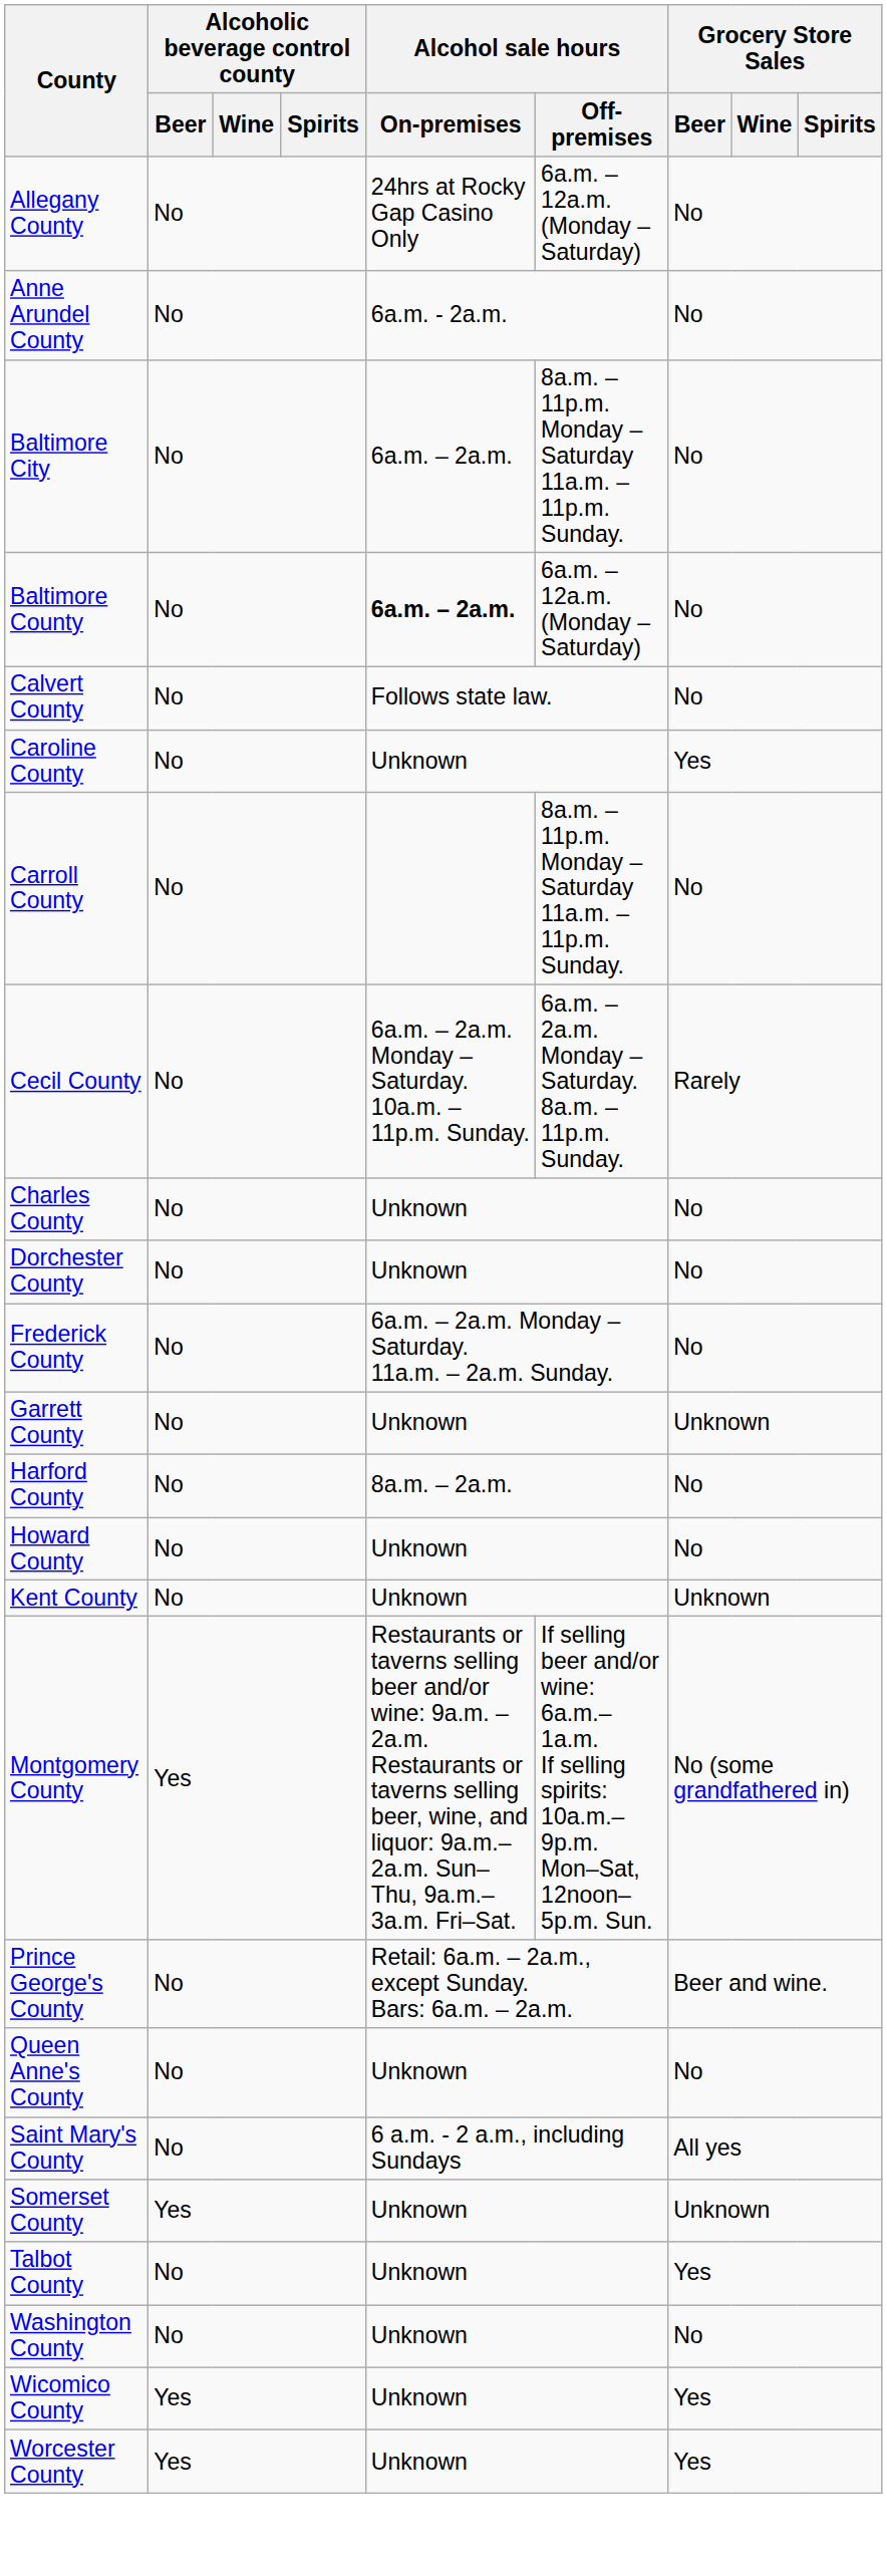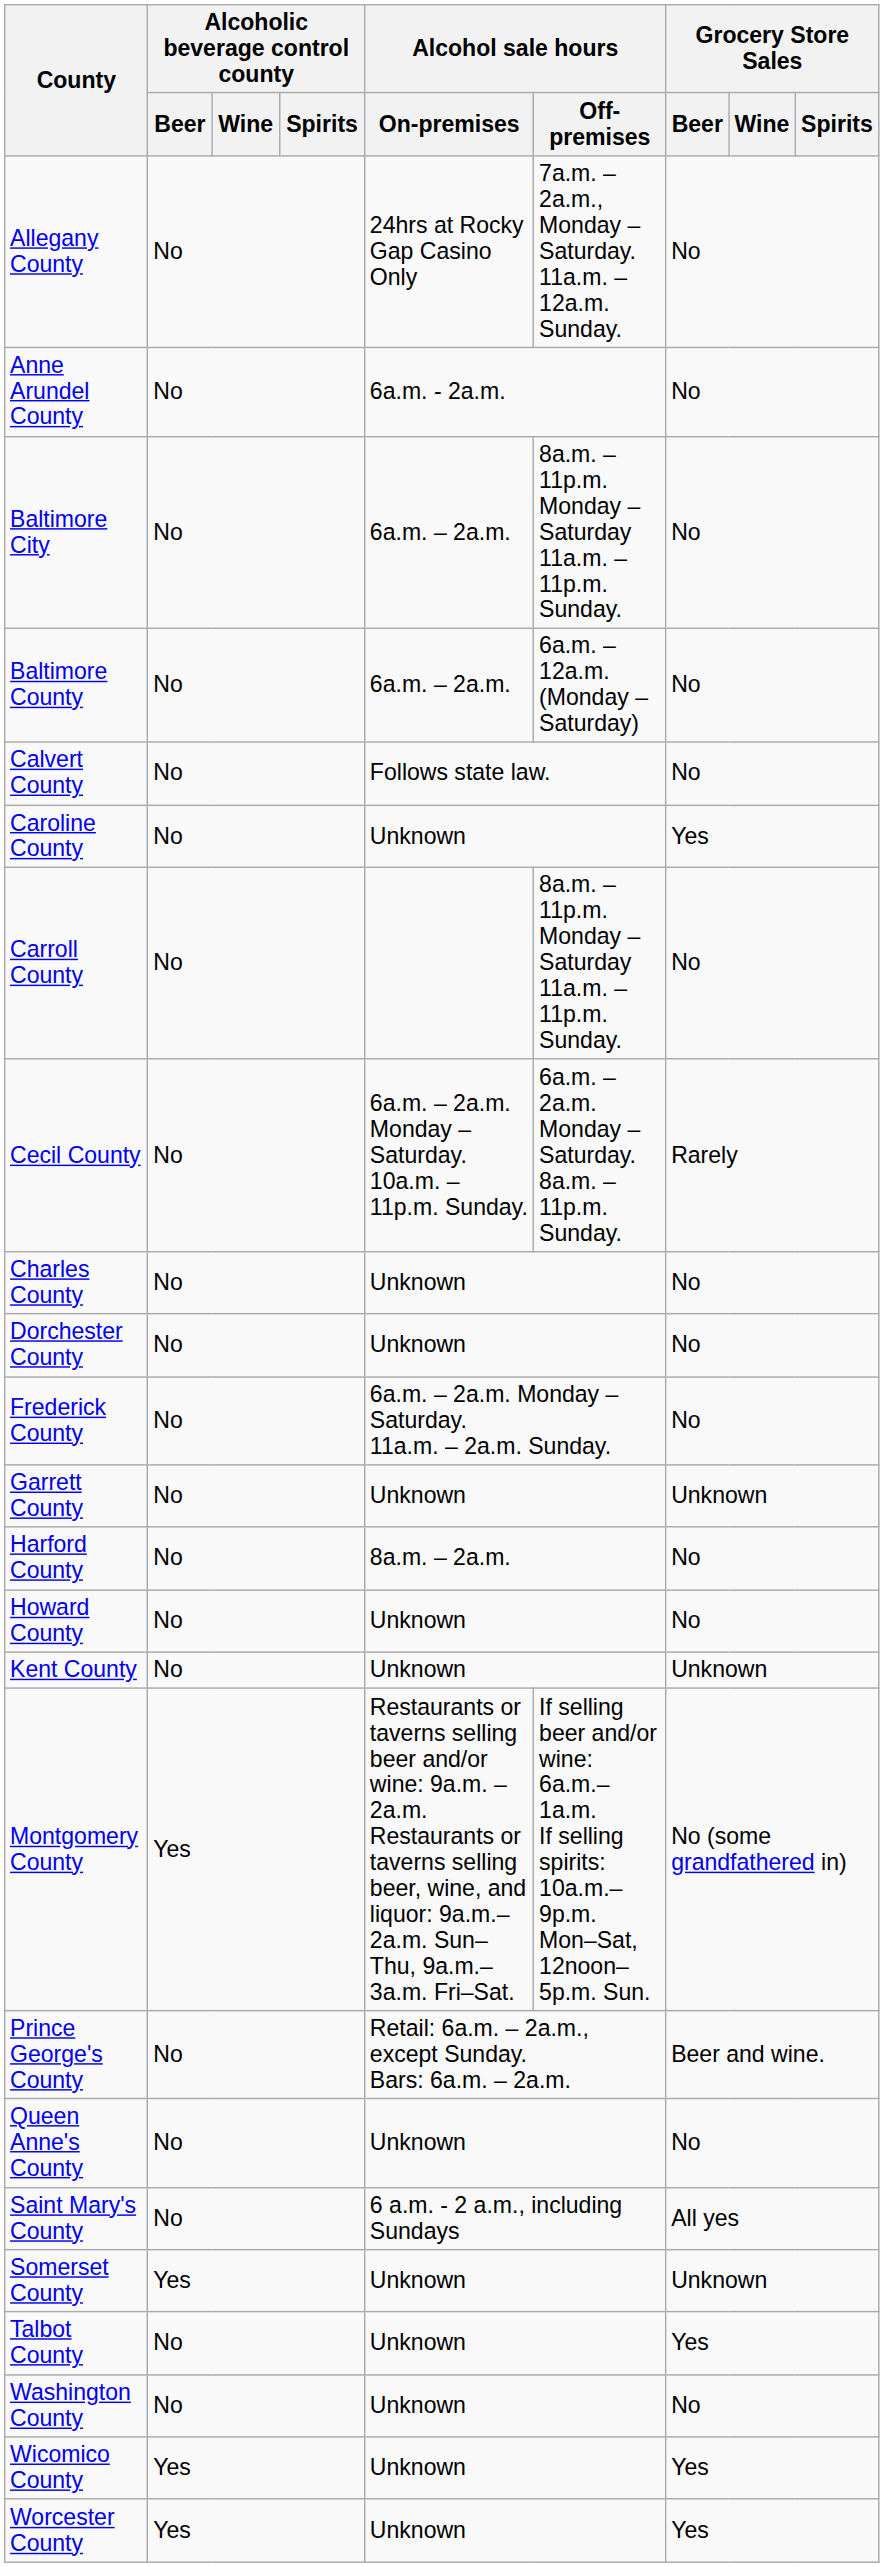Allegany County | Alcohol sale hours / Off-premises: 6a.m. – 12a.m. (Monday – Saturday) -> 7a.m. – 2a.m., Monday – Saturday. 11a.m. – 12a.m. Sunday.
Baltimore County | Alcohol sale hours / On-premises: bold -> normal
